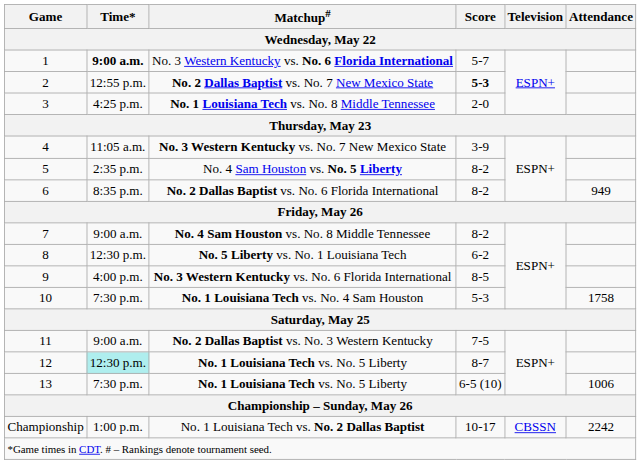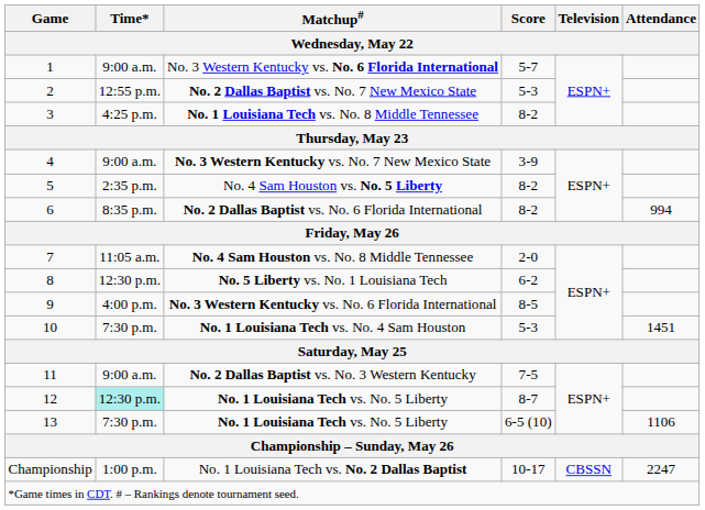1 | Time* / Wednesday, May 22: bold -> normal
2 | Score / Wednesday, May 22: bold -> normal
3 | Score / Wednesday, May 22: 2-0 -> 8-2
4 | Time* / Wednesday, May 22: 11:05 a.m. -> 9:00 a.m.
6 | Attendance / Wednesday, May 22: 949 -> 994
7 | Time* / Wednesday, May 22: 9:00 a.m. -> 11:05 a.m.
7 | Score / Wednesday, May 22: 8-2 -> 2-0
10 | Attendance / Wednesday, May 22: 1758 -> 1451
13 | Attendance / Wednesday, May 22: 1006 -> 1106
Championship | Attendance / Wednesday, May 22: 2242 -> 2247
